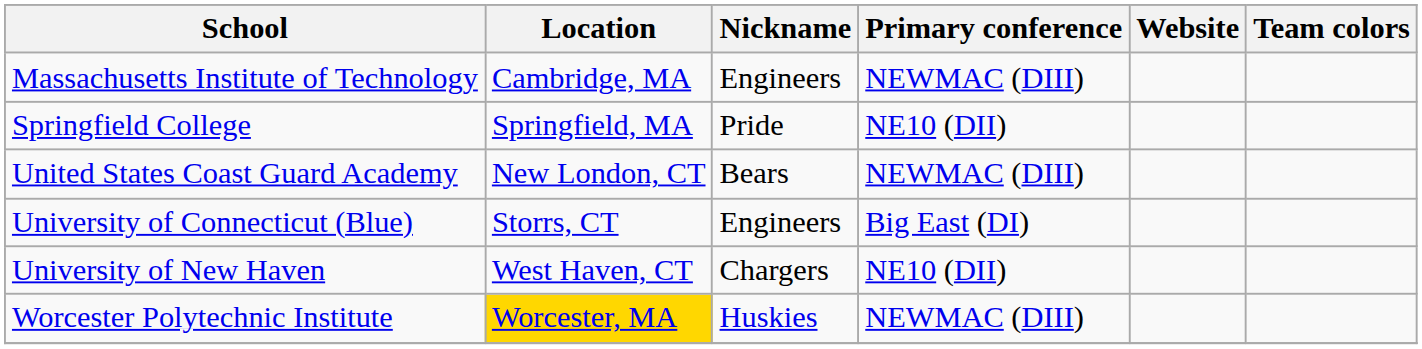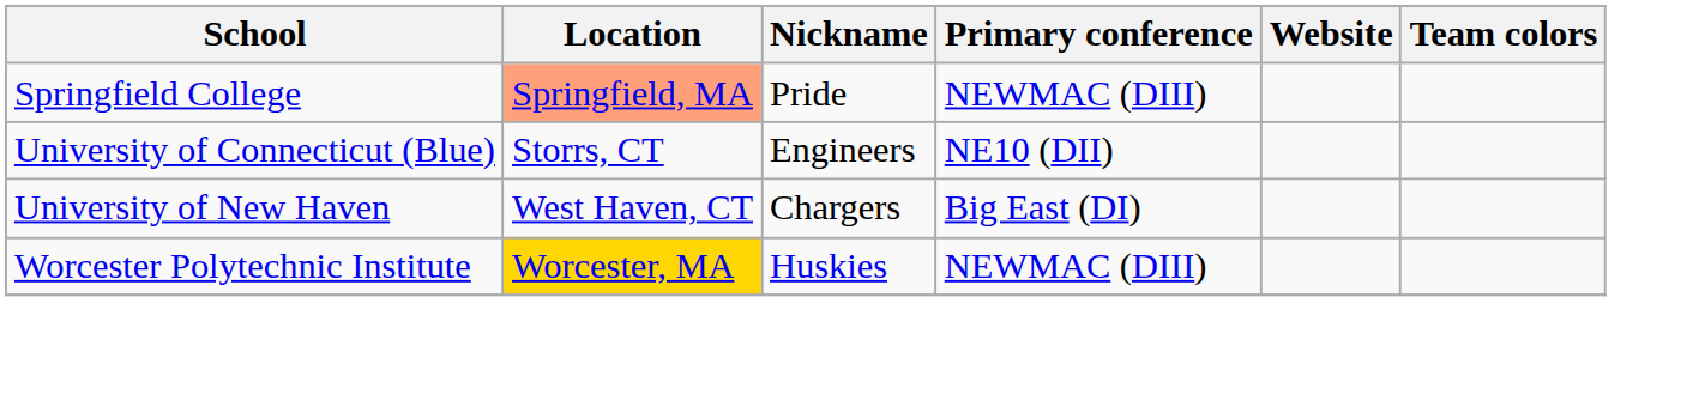- row: Massachusetts Institute of Technology | Cambridge, MA | Engineers | NEWMAC (DIII)
Springfield College | Location: no background -> lightsalmon background
Springfield College | Primary conference: NE10 (DII) -> NEWMAC (DIII)
- row: United States Coast Guard Academy | New London, CT | Bears | NEWMAC (DIII)
University of Connecticut (Blue) | Primary conference: Big East (DI) -> NE10 (DII)
University of New Haven | Primary conference: NE10 (DII) -> Big East (DI)
